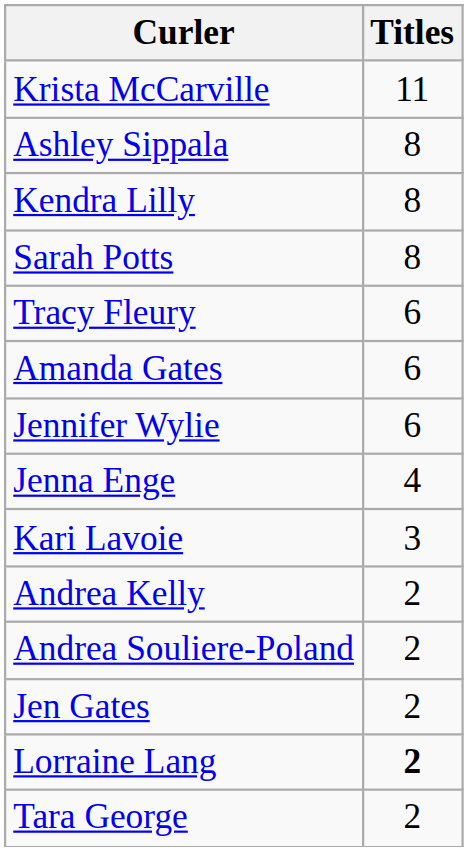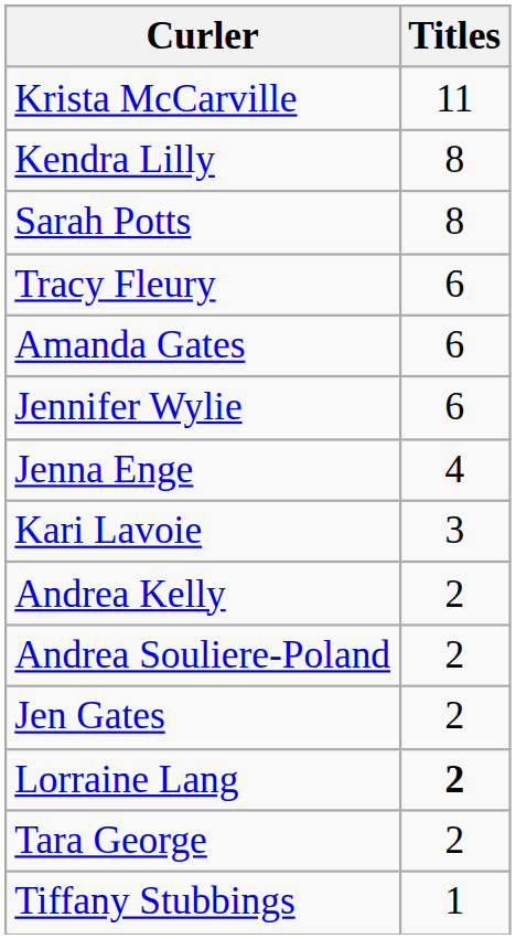- row: Ashley Sippala | 8
+ row: Tiffany Stubbings | 1
